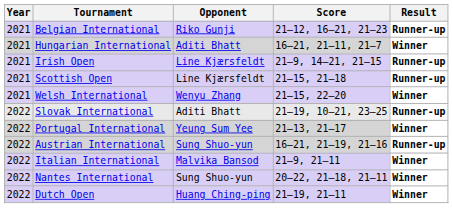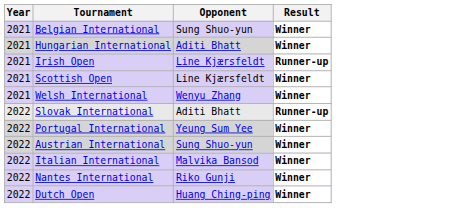- column: Score | 21–12, 16–21, 21–23 | 16–21, 21–11, 21–7 | 21–9, 14–21, 21–15 | 21–15, 21–18 | 21–15, 22–20 | 21–19, 10–21, 23–25 | 21–13, 21–17 | 16–21, 21–19, 21–16 | 21–9, 21–11 | 20–22, 21–18, 21–11 | 21–19, 21–11
Belgian International | Opponent: Riko Gunji -> Sung Shuo-yun
Belgian International | Result: Runner-up -> Winner
Scottish Open | Result: Runner-up -> Winner
Austrian International | Result: Runner-up -> Winner
Nantes International | Opponent: Sung Shuo-yun -> Riko Gunji
